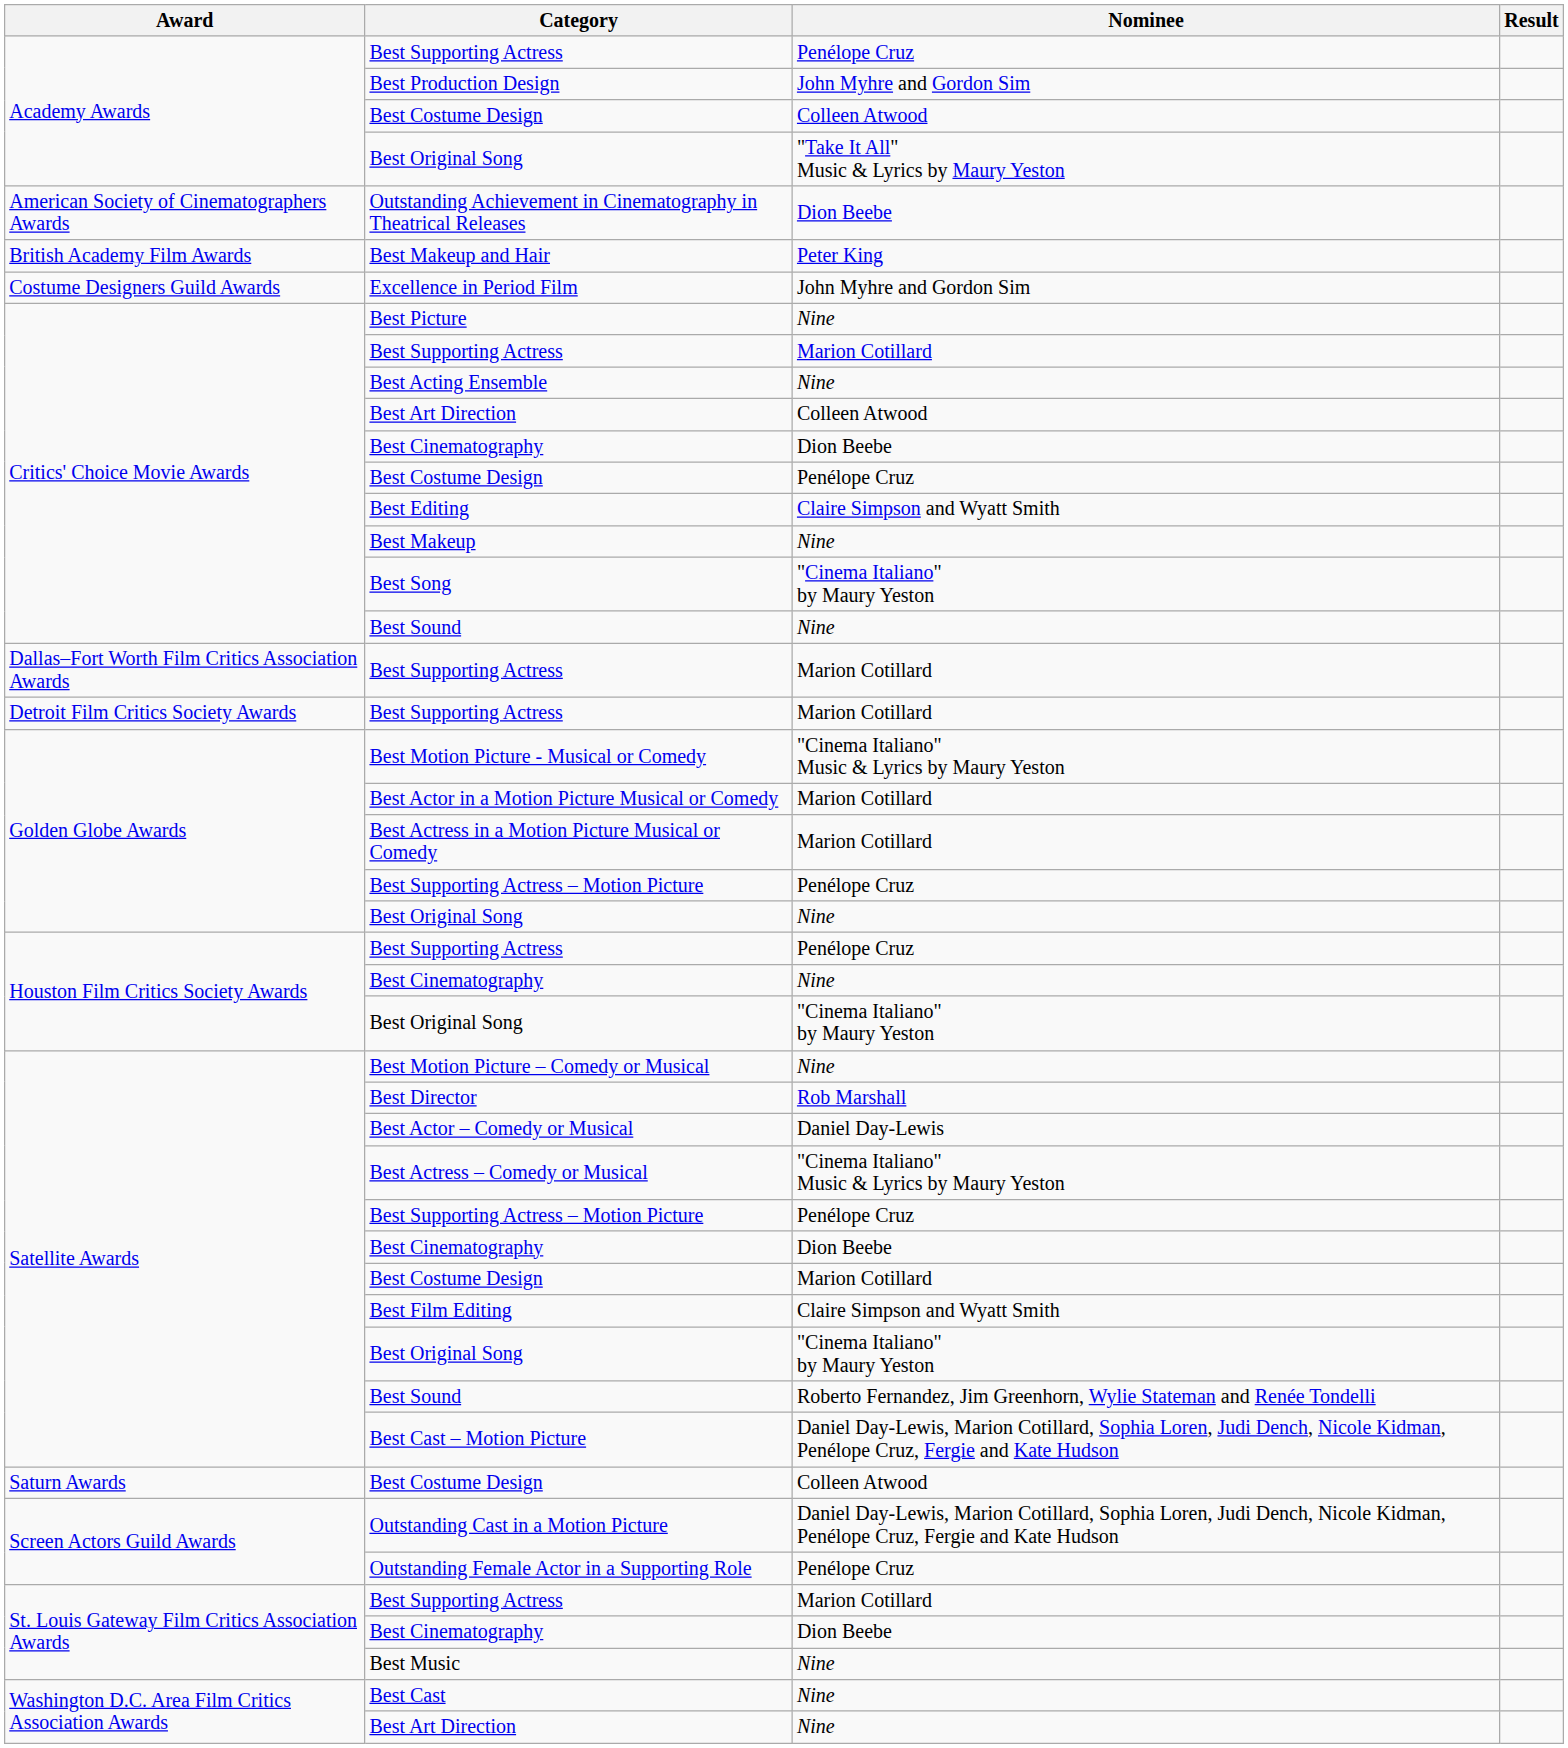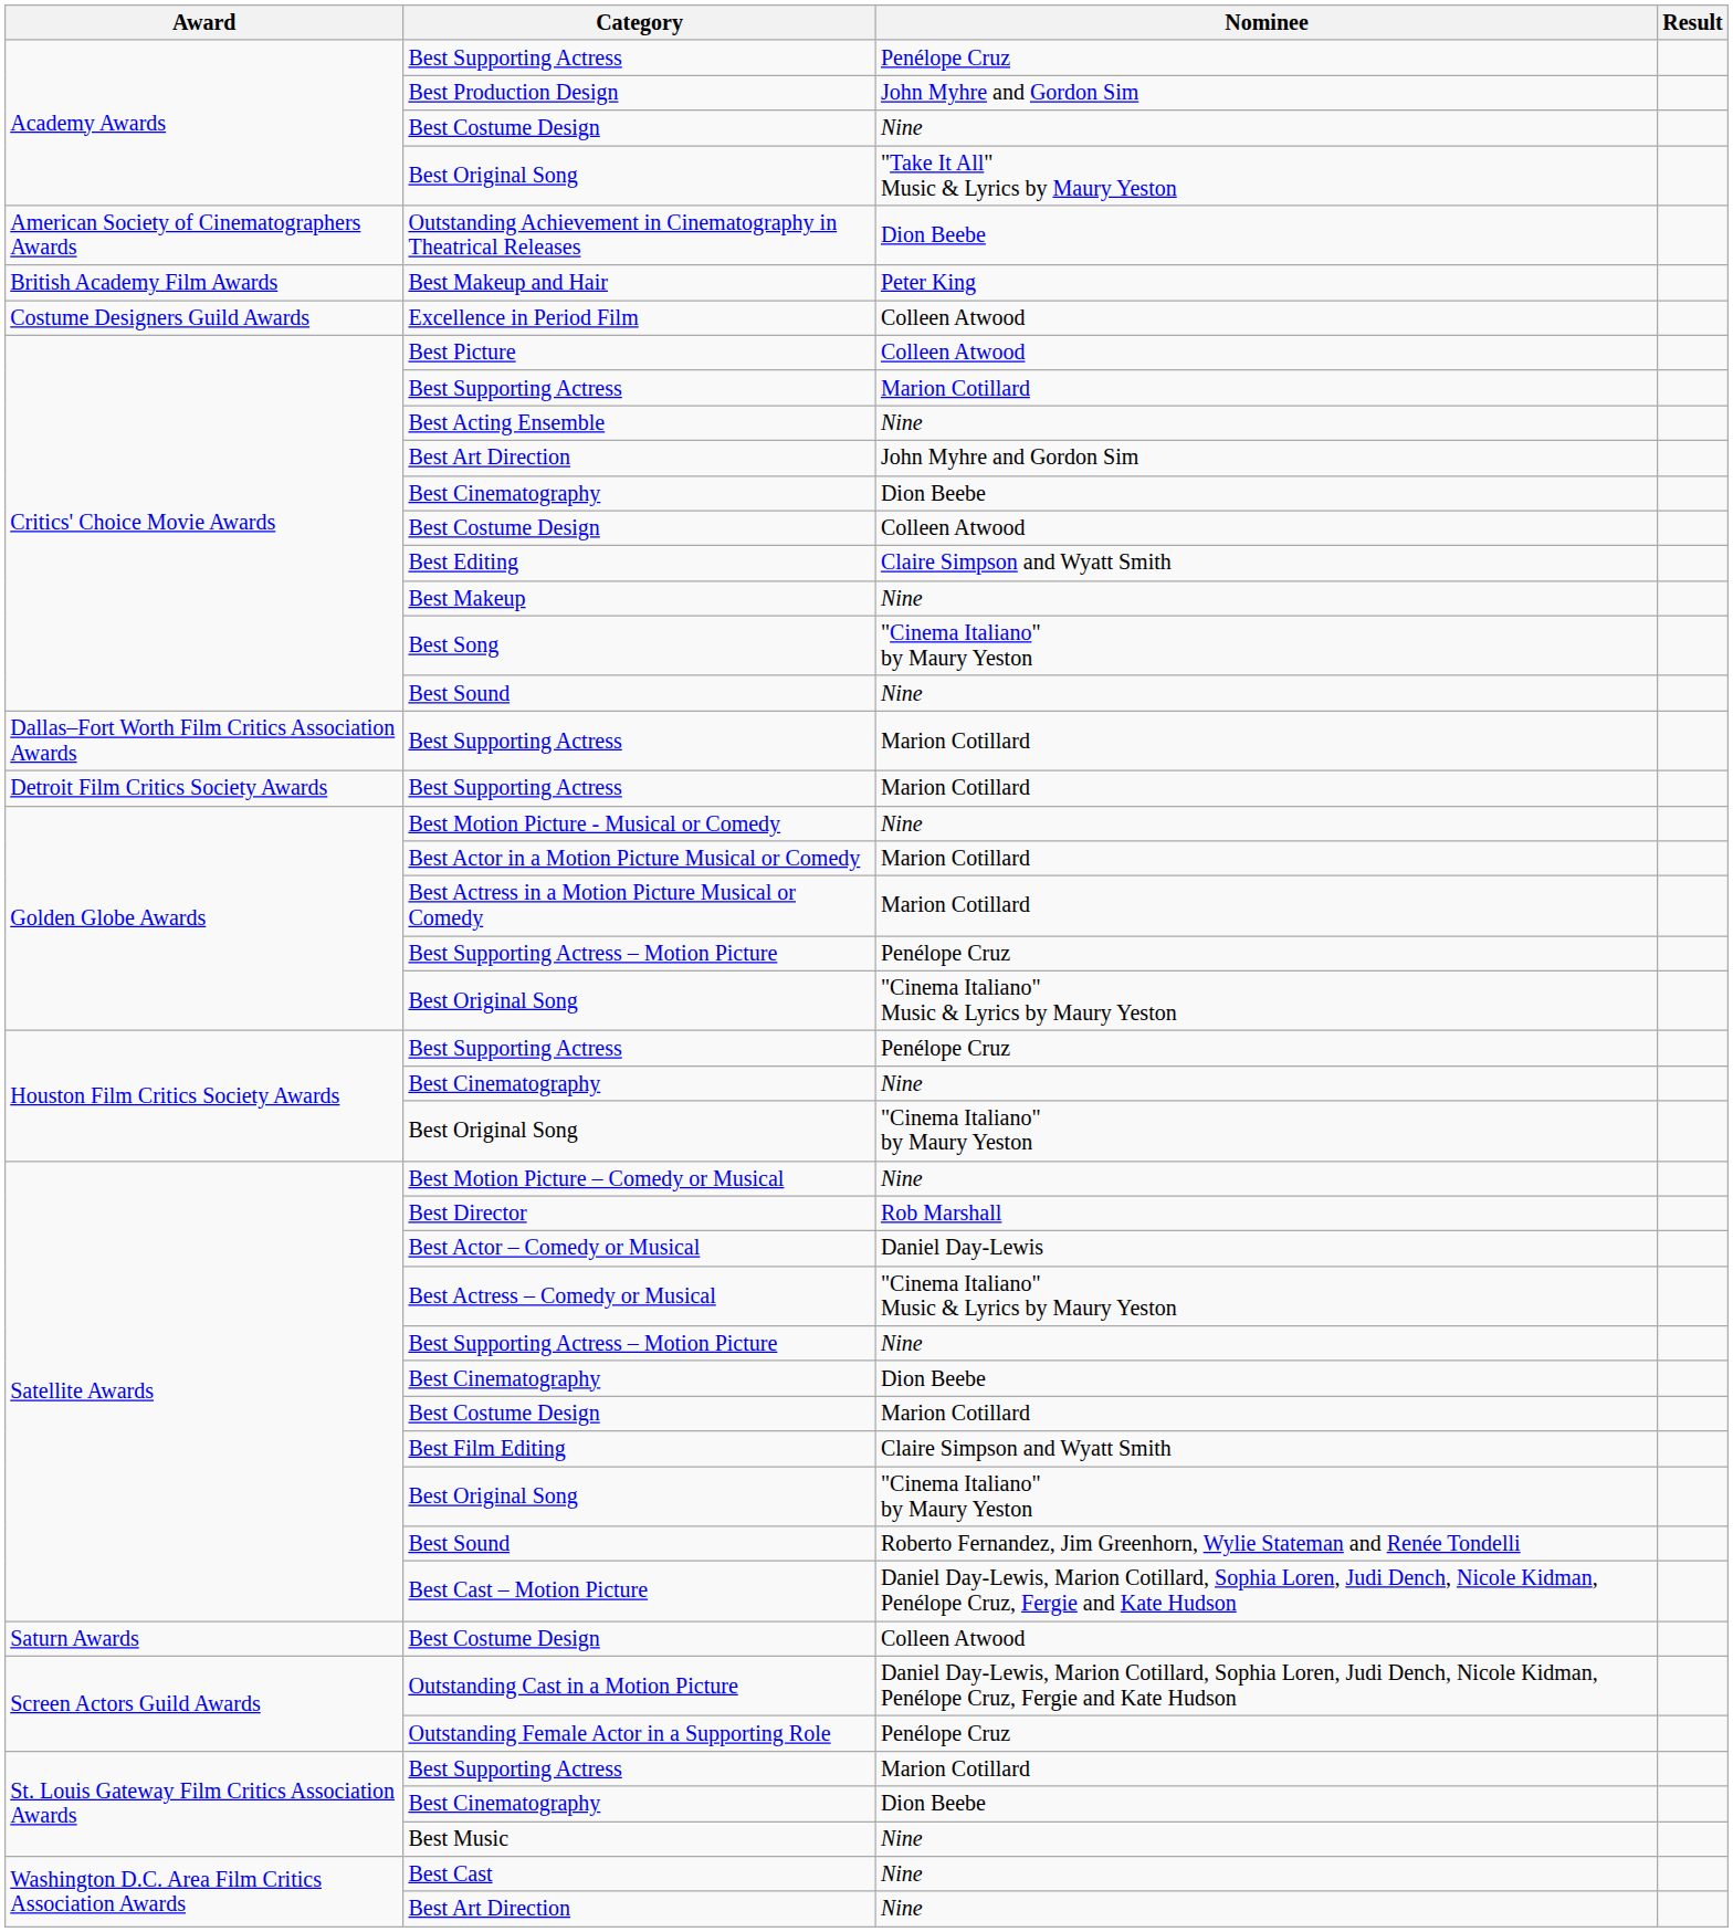Academy Awards / Best Costume Design | Nominee: Colleen Atwood -> Nine
Excellence in Period Film | Nominee: John Myhre and Gordon Sim -> Colleen Atwood
Best Picture | Nominee: Nine -> Colleen Atwood
Critics' Choice Movie Awards / Best Art Direction | Nominee: Colleen Atwood -> John Myhre and Gordon Sim
Critics' Choice Movie Awards / Best Costume Design | Nominee: Penélope Cruz -> Colleen Atwood
Best Motion Picture - Musical or Comedy | Nominee: "Cinema Italiano" Music & Lyrics by Maury Yeston -> Nine
Golden Globe Awards / Best Original Song | Nominee: Nine -> "Cinema Italiano" Music & Lyrics by Maury Yeston
Satellite Awards / Best Supporting Actress – Motion Picture | Nominee: Penélope Cruz -> Nine
